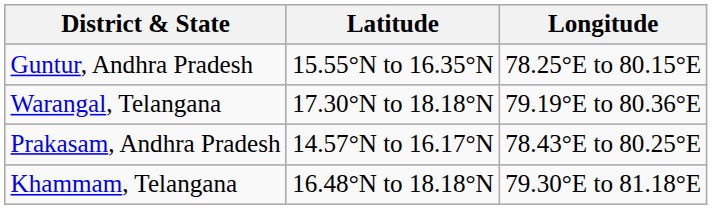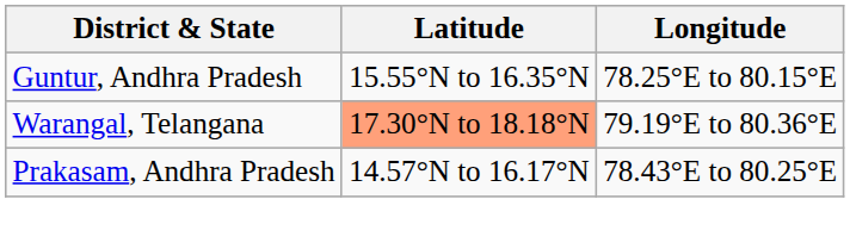Warangal, Telangana | Latitude: no background -> lightsalmon background
- row: Khammam, Telangana | 16.48°N to 18.18°N | 79.30°E to 81.18°E
